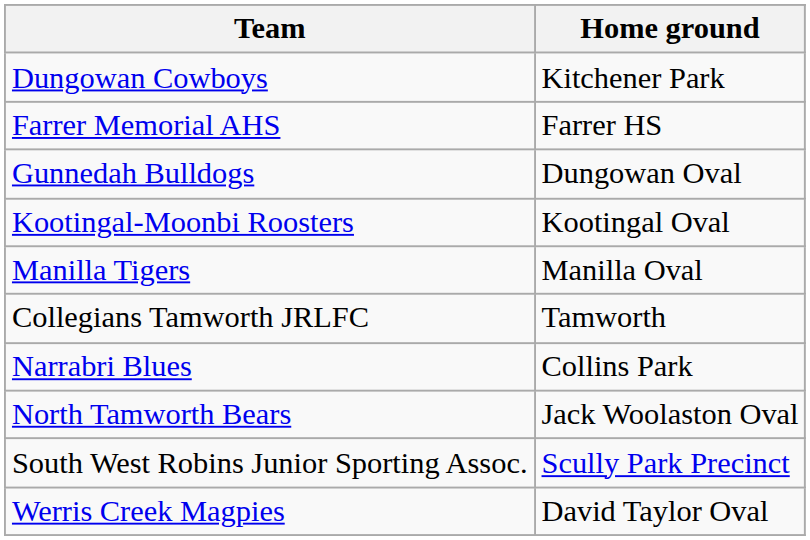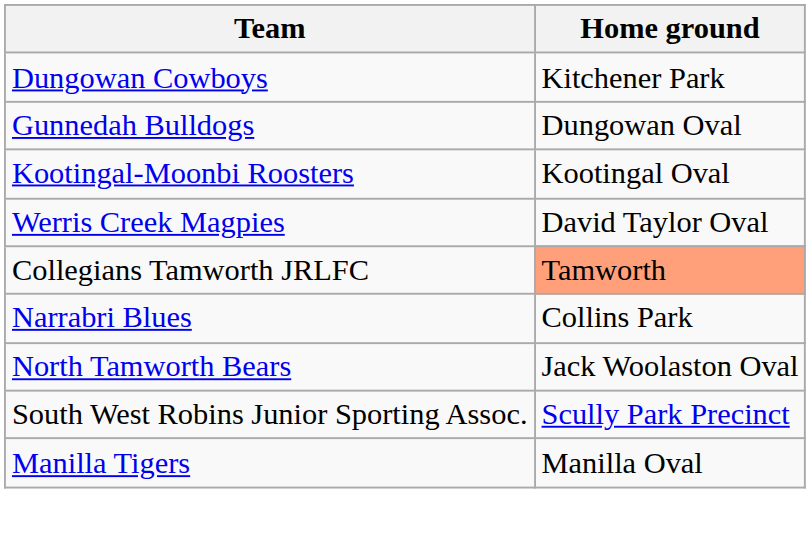- row: Farrer Memorial AHS | Farrer HS
rows swapped: Manilla Tigers <-> Werris Creek Magpies
Collegians Tamworth JRLFC | Home ground: no background -> lightsalmon background
